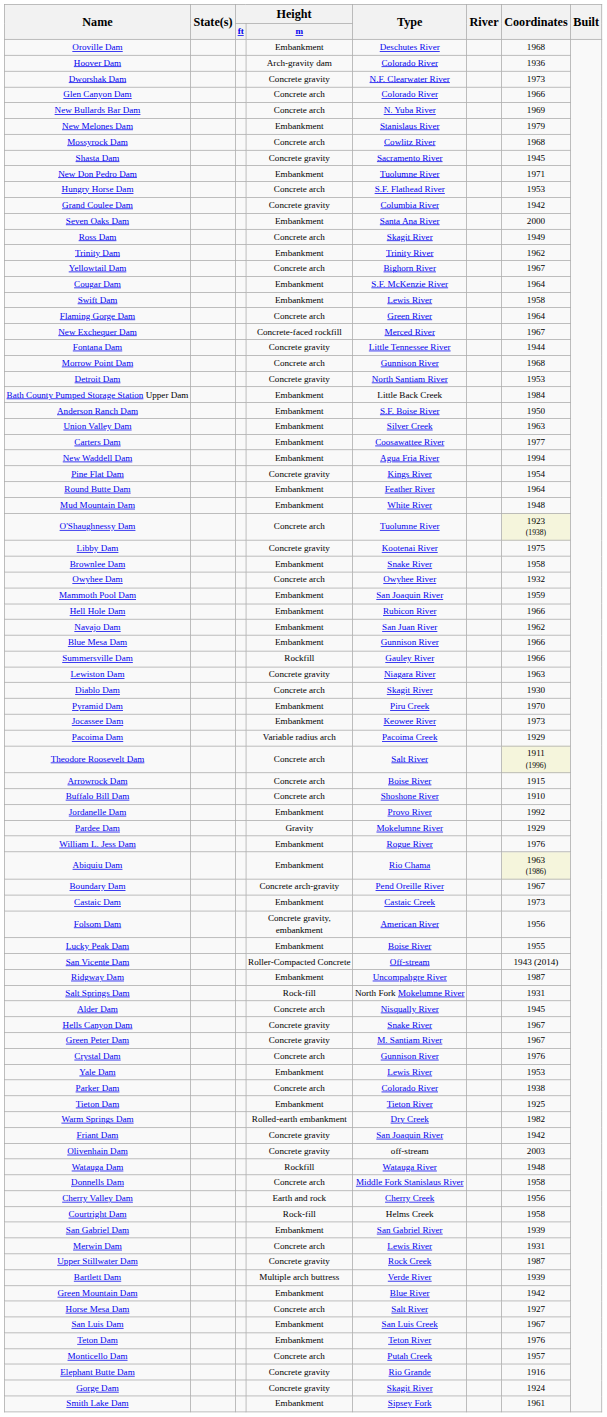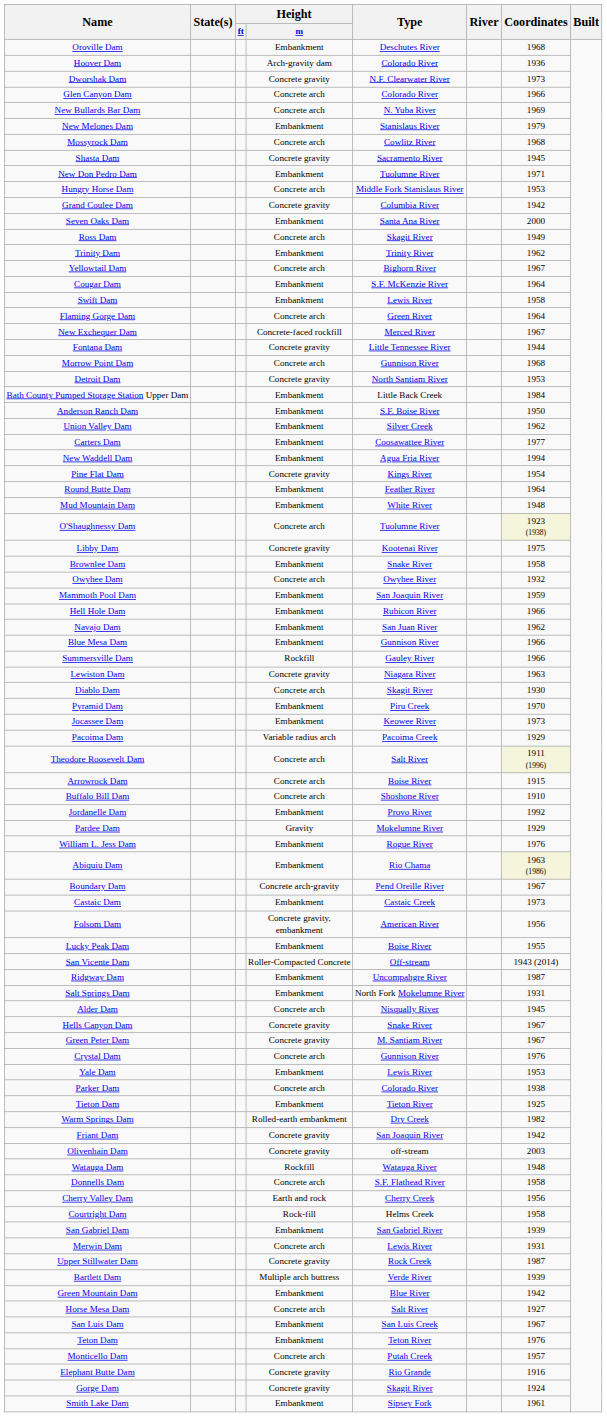Hungry Horse Dam | Type: S.F. Flathead River -> Middle Fork Stanislaus River
Union Valley Dam | Coordinates: 1963 -> 1962
Salt Springs Dam | Height / m: Rock-fill -> Embankment
Donnells Dam | Type: Middle Fork Stanislaus River -> S.F. Flathead River
